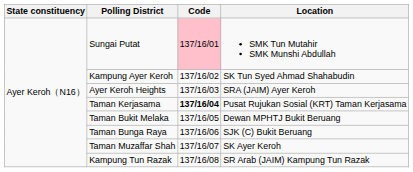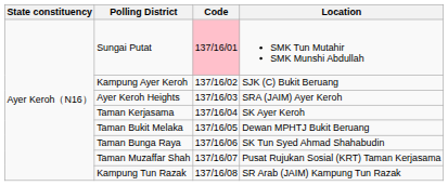Kampung Ayer Keroh | Location: SK Tun Syed Ahmad Shahabudin -> SJK (C) Bukit Beruang
Taman Kerjasama | Code: bold -> normal
Taman Kerjasama | Location: Pusat Rujukan Sosial (KRT) Taman Kerjasama -> SK Ayer Keroh
Taman Bunga Raya | Location: SJK (C) Bukit Beruang -> SK Tun Syed Ahmad Shahabudin
Taman Muzaffar Shah | Location: SK Ayer Keroh -> Pusat Rujukan Sosial (KRT) Taman Kerjasama
